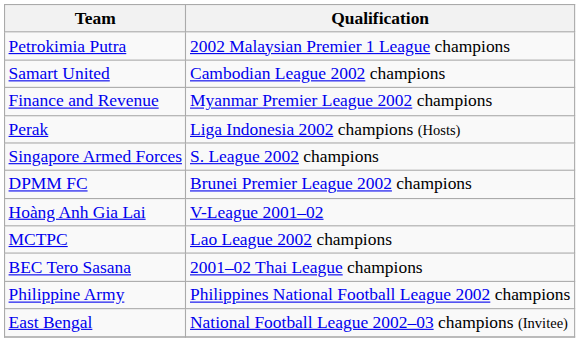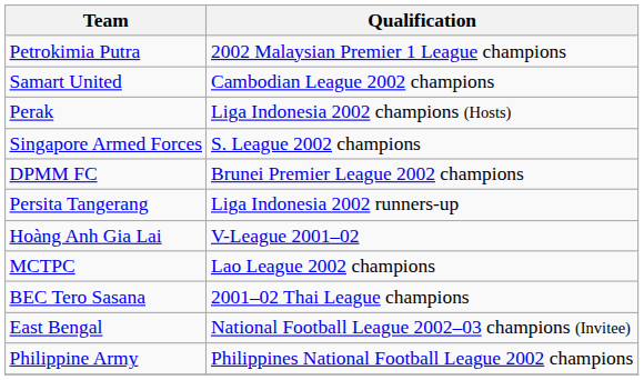- row: Finance and Revenue | Myanmar Premier League 2002 champions
+ row: Persita Tangerang | Liga Indonesia 2002 runners-up
rows swapped: Philippine Army <-> East Bengal
